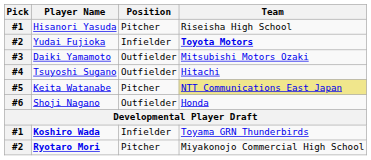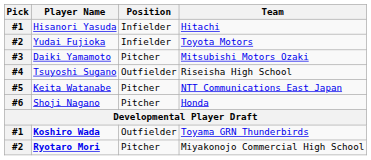Hisanori Yasuda | Position: Pitcher -> Infielder
Hisanori Yasuda | Team: Riseisha High School -> Hitachi
Yudai Fujioka | Team: bold -> normal
Daiki Yamamoto | Position: Outfielder -> Pitcher
Tsuyoshi Sugano | Team: Hitachi -> Riseisha High School
Keita Watanabe | Team: khaki background -> no background
Shoji Nagano | Position: Outfielder -> Pitcher
Koshiro Wada | Position: Infielder -> Outfielder
